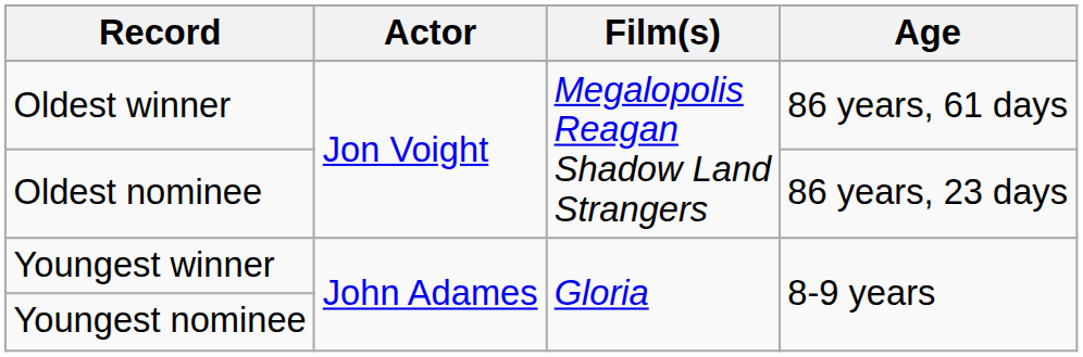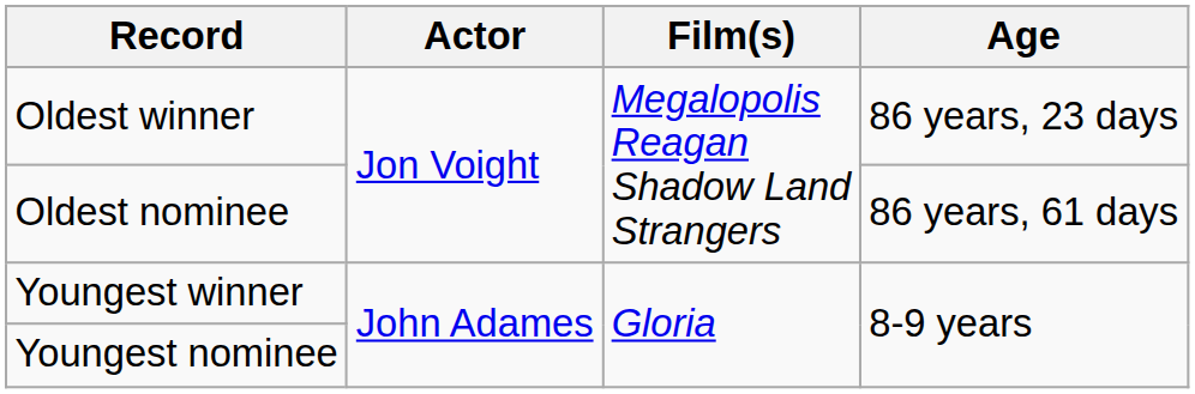Oldest winner | Age: 86 years, 61 days -> 86 years, 23 days
Oldest nominee | Age: 86 years, 23 days -> 86 years, 61 days
